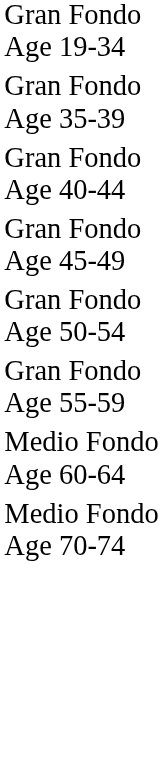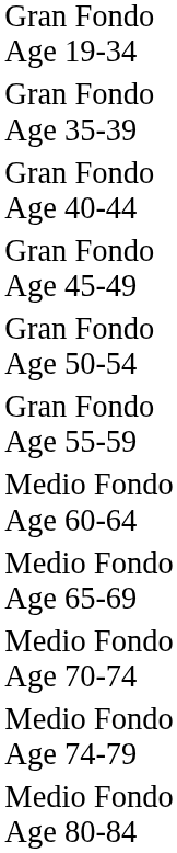+ row: Medio Fondo Age 65-69
+ row: Medio Fondo Age 74-79
+ row: Medio Fondo Age 80-84
